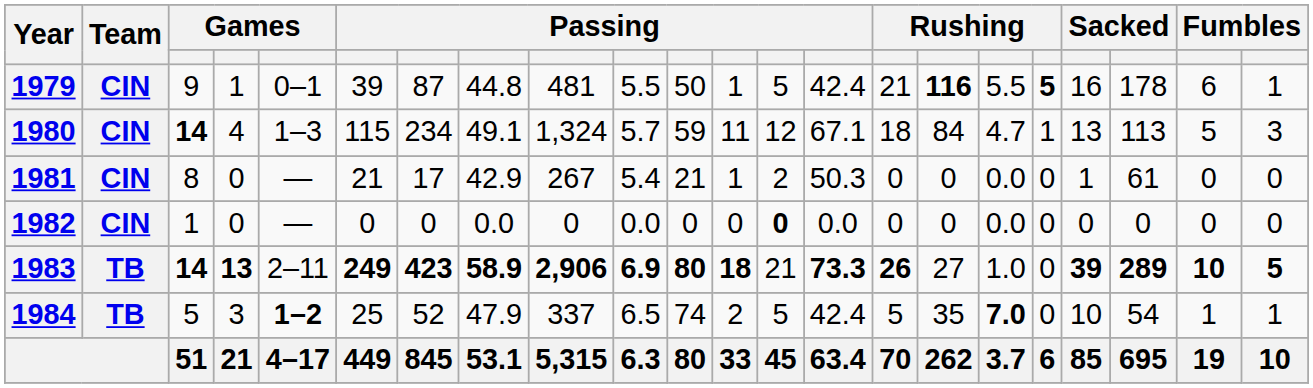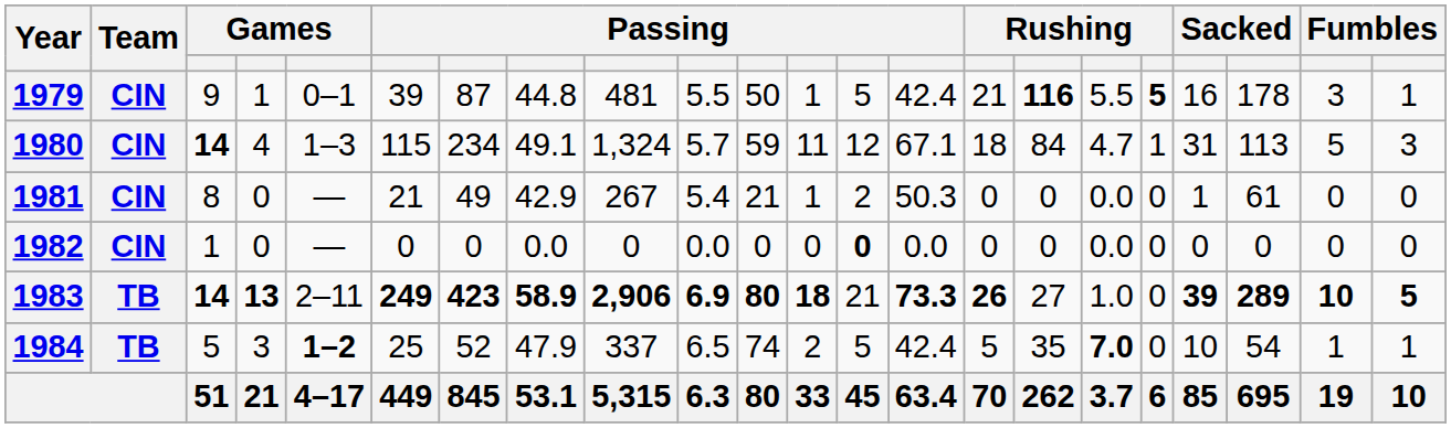1979 | column 21: 6 -> 3
1980 | column 19: 13 -> 31
1981 | column 7: 17 -> 49
